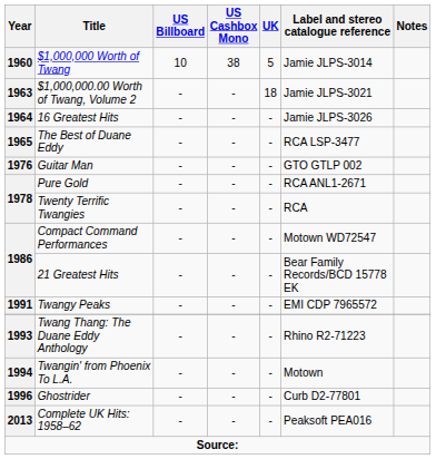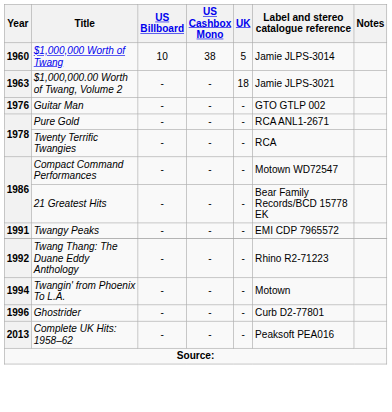- row: 1964 | 16 Greatest Hits | - | - | - | Jamie JLPS-3026
- row: 1965 | The Best of Duane Eddy | - | - | - | RCA LSP-3477
Twang Thang: The Duane Eddy Anthology | Year: 1993 -> 1992
